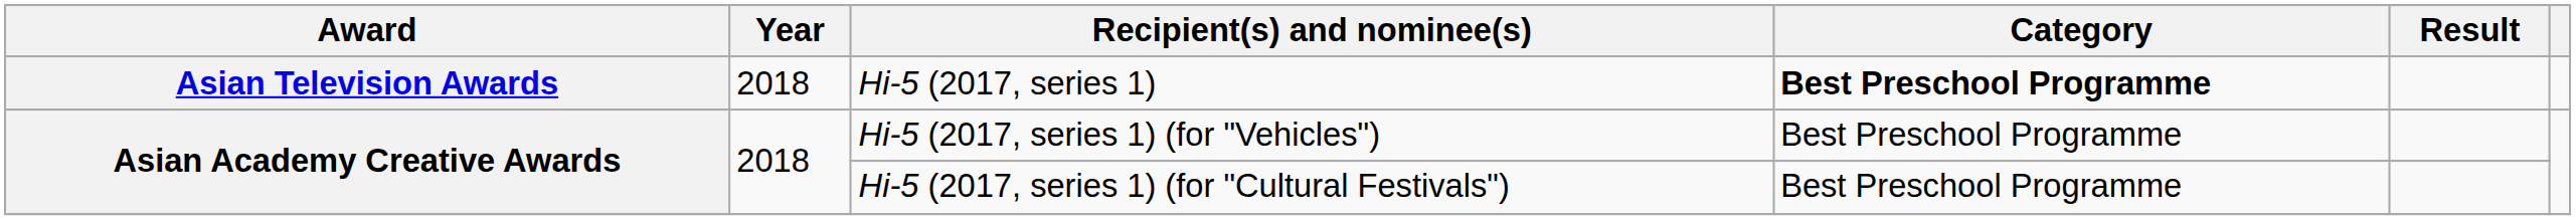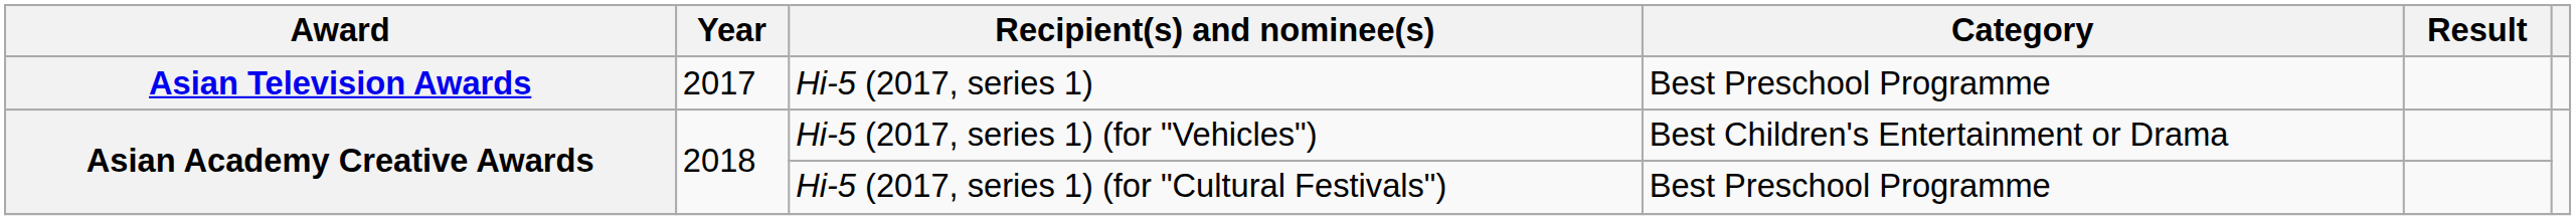Hi-5 (2017, series 1) | Year: 2018 -> 2017
Hi-5 (2017, series 1) | Category: bold -> normal
Hi-5 (2017, series 1) (for "Vehicles") | Category: Best Preschool Programme -> Best Children's Entertainment or Drama
